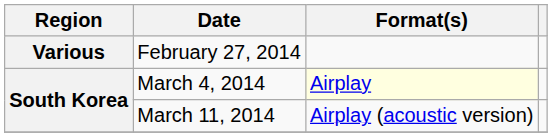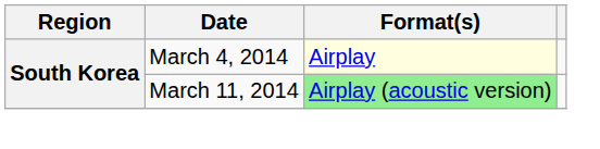- row: Various | February 27, 2014
March 11, 2014 | Format(s): no background -> lightgreen background
